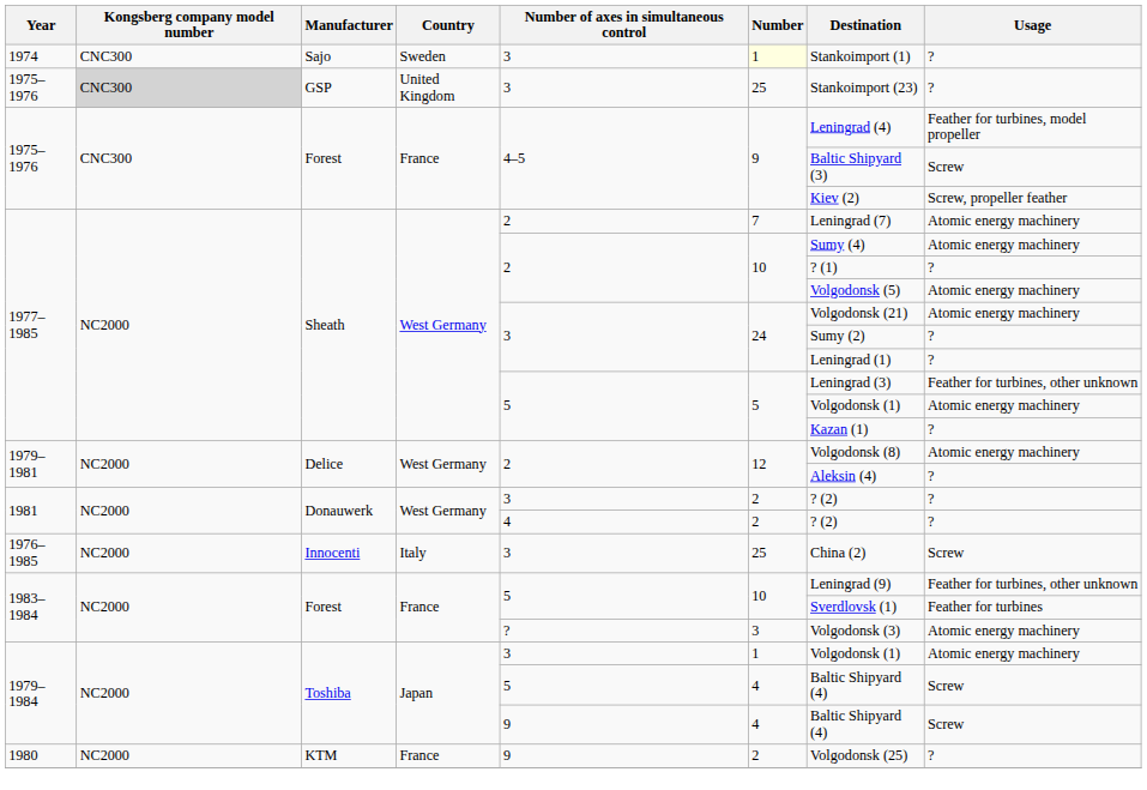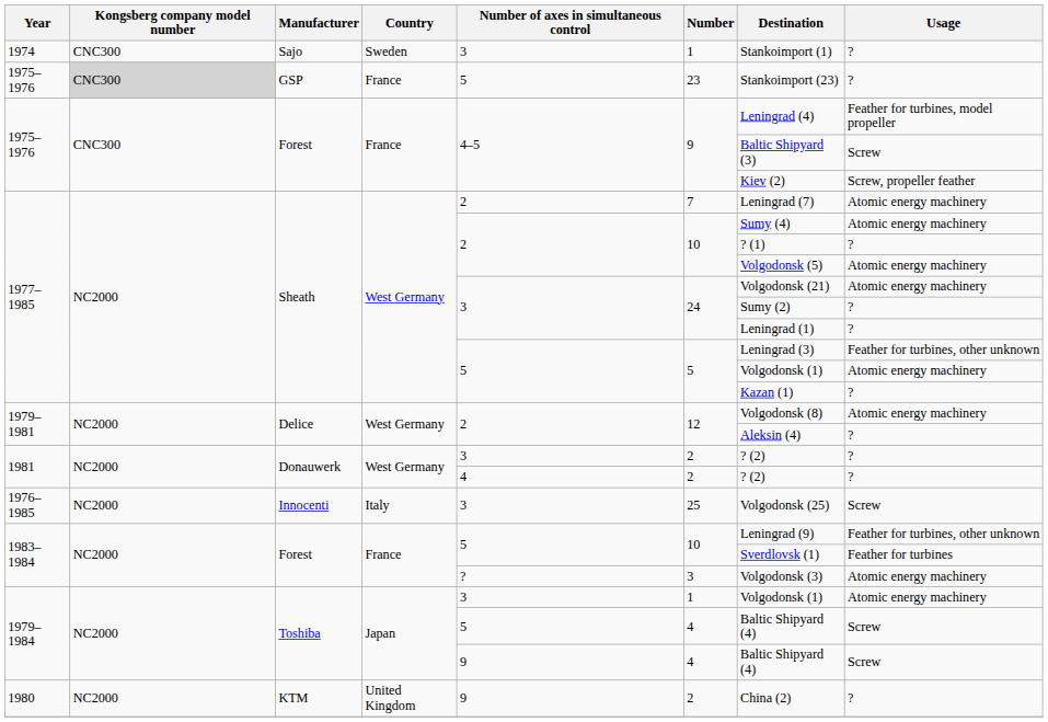1974 | Number: lightyellow background -> no background
1975–1976 / GSP | Country: United Kingdom -> France
1975–1976 / GSP | Number of axes in simultaneous control: 3 -> 5
1975–1976 / GSP | Number: 25 -> 23
1976–1985 | Destination: China (2) -> Volgodonsk (25)
1980 | Country: France -> United Kingdom
1980 | Destination: Volgodonsk (25) -> China (2)
